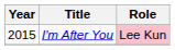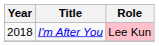I'm After You | Year: 2015 -> 2018
